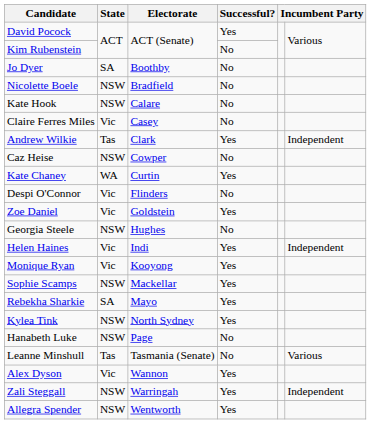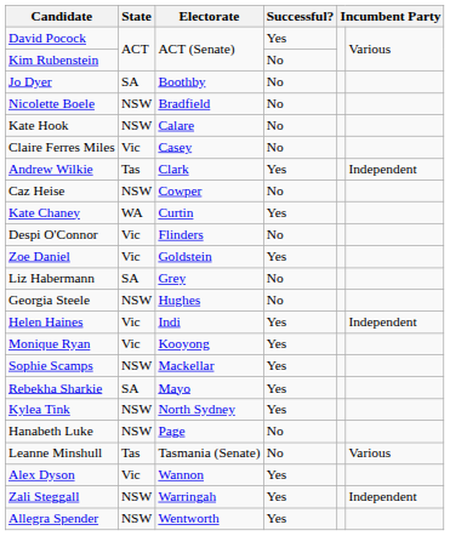+ row: Liz Habermann | SA | Grey | No
